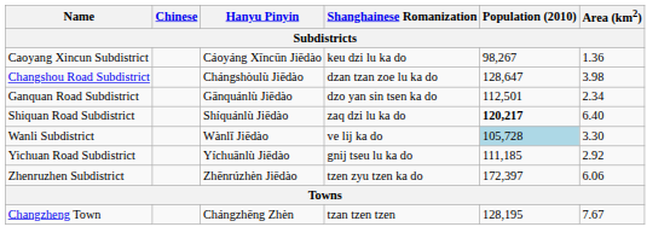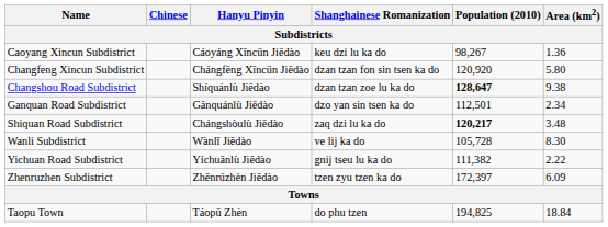+ row: Changfeng Xincun Subdistrict | Chángfēng Xīncūn Jiēdào | dzan tzan fon sin tsen ka do | 120,920 | 5.80
Changshou Road Subdistrict | Hanyu Pinyin: Chángshòulù Jiēdào -> Shíquánlù Jiēdào
Changshou Road Subdistrict | Population (2010): normal -> bold
Changshou Road Subdistrict | Area (km2): 3.98 -> 9.38
Shiquan Road Subdistrict | Hanyu Pinyin: Shíquánlù Jiēdào -> Chángshòulù Jiēdào
Shiquan Road Subdistrict | Area (km2): 6.40 -> 3.48
Wanli Subdistrict | Population (2010): lightblue background -> no background
Wanli Subdistrict | Area (km2): 3.30 -> 8.30
Yichuan Road Subdistrict | Population (2010): 111,185 -> 111,382
Yichuan Road Subdistrict | Area (km2): 2.92 -> 2.22
Zhenruzhen Subdistrict | Area (km2): 6.06 -> 6.09
- row: Changzheng Town | Chángzhēng Zhèn | tzan tzen tzen | 128,195 | 7.67
+ row: Taopu Town | Táopǔ Zhèn | do phu tzen | 194,825 | 18.84
